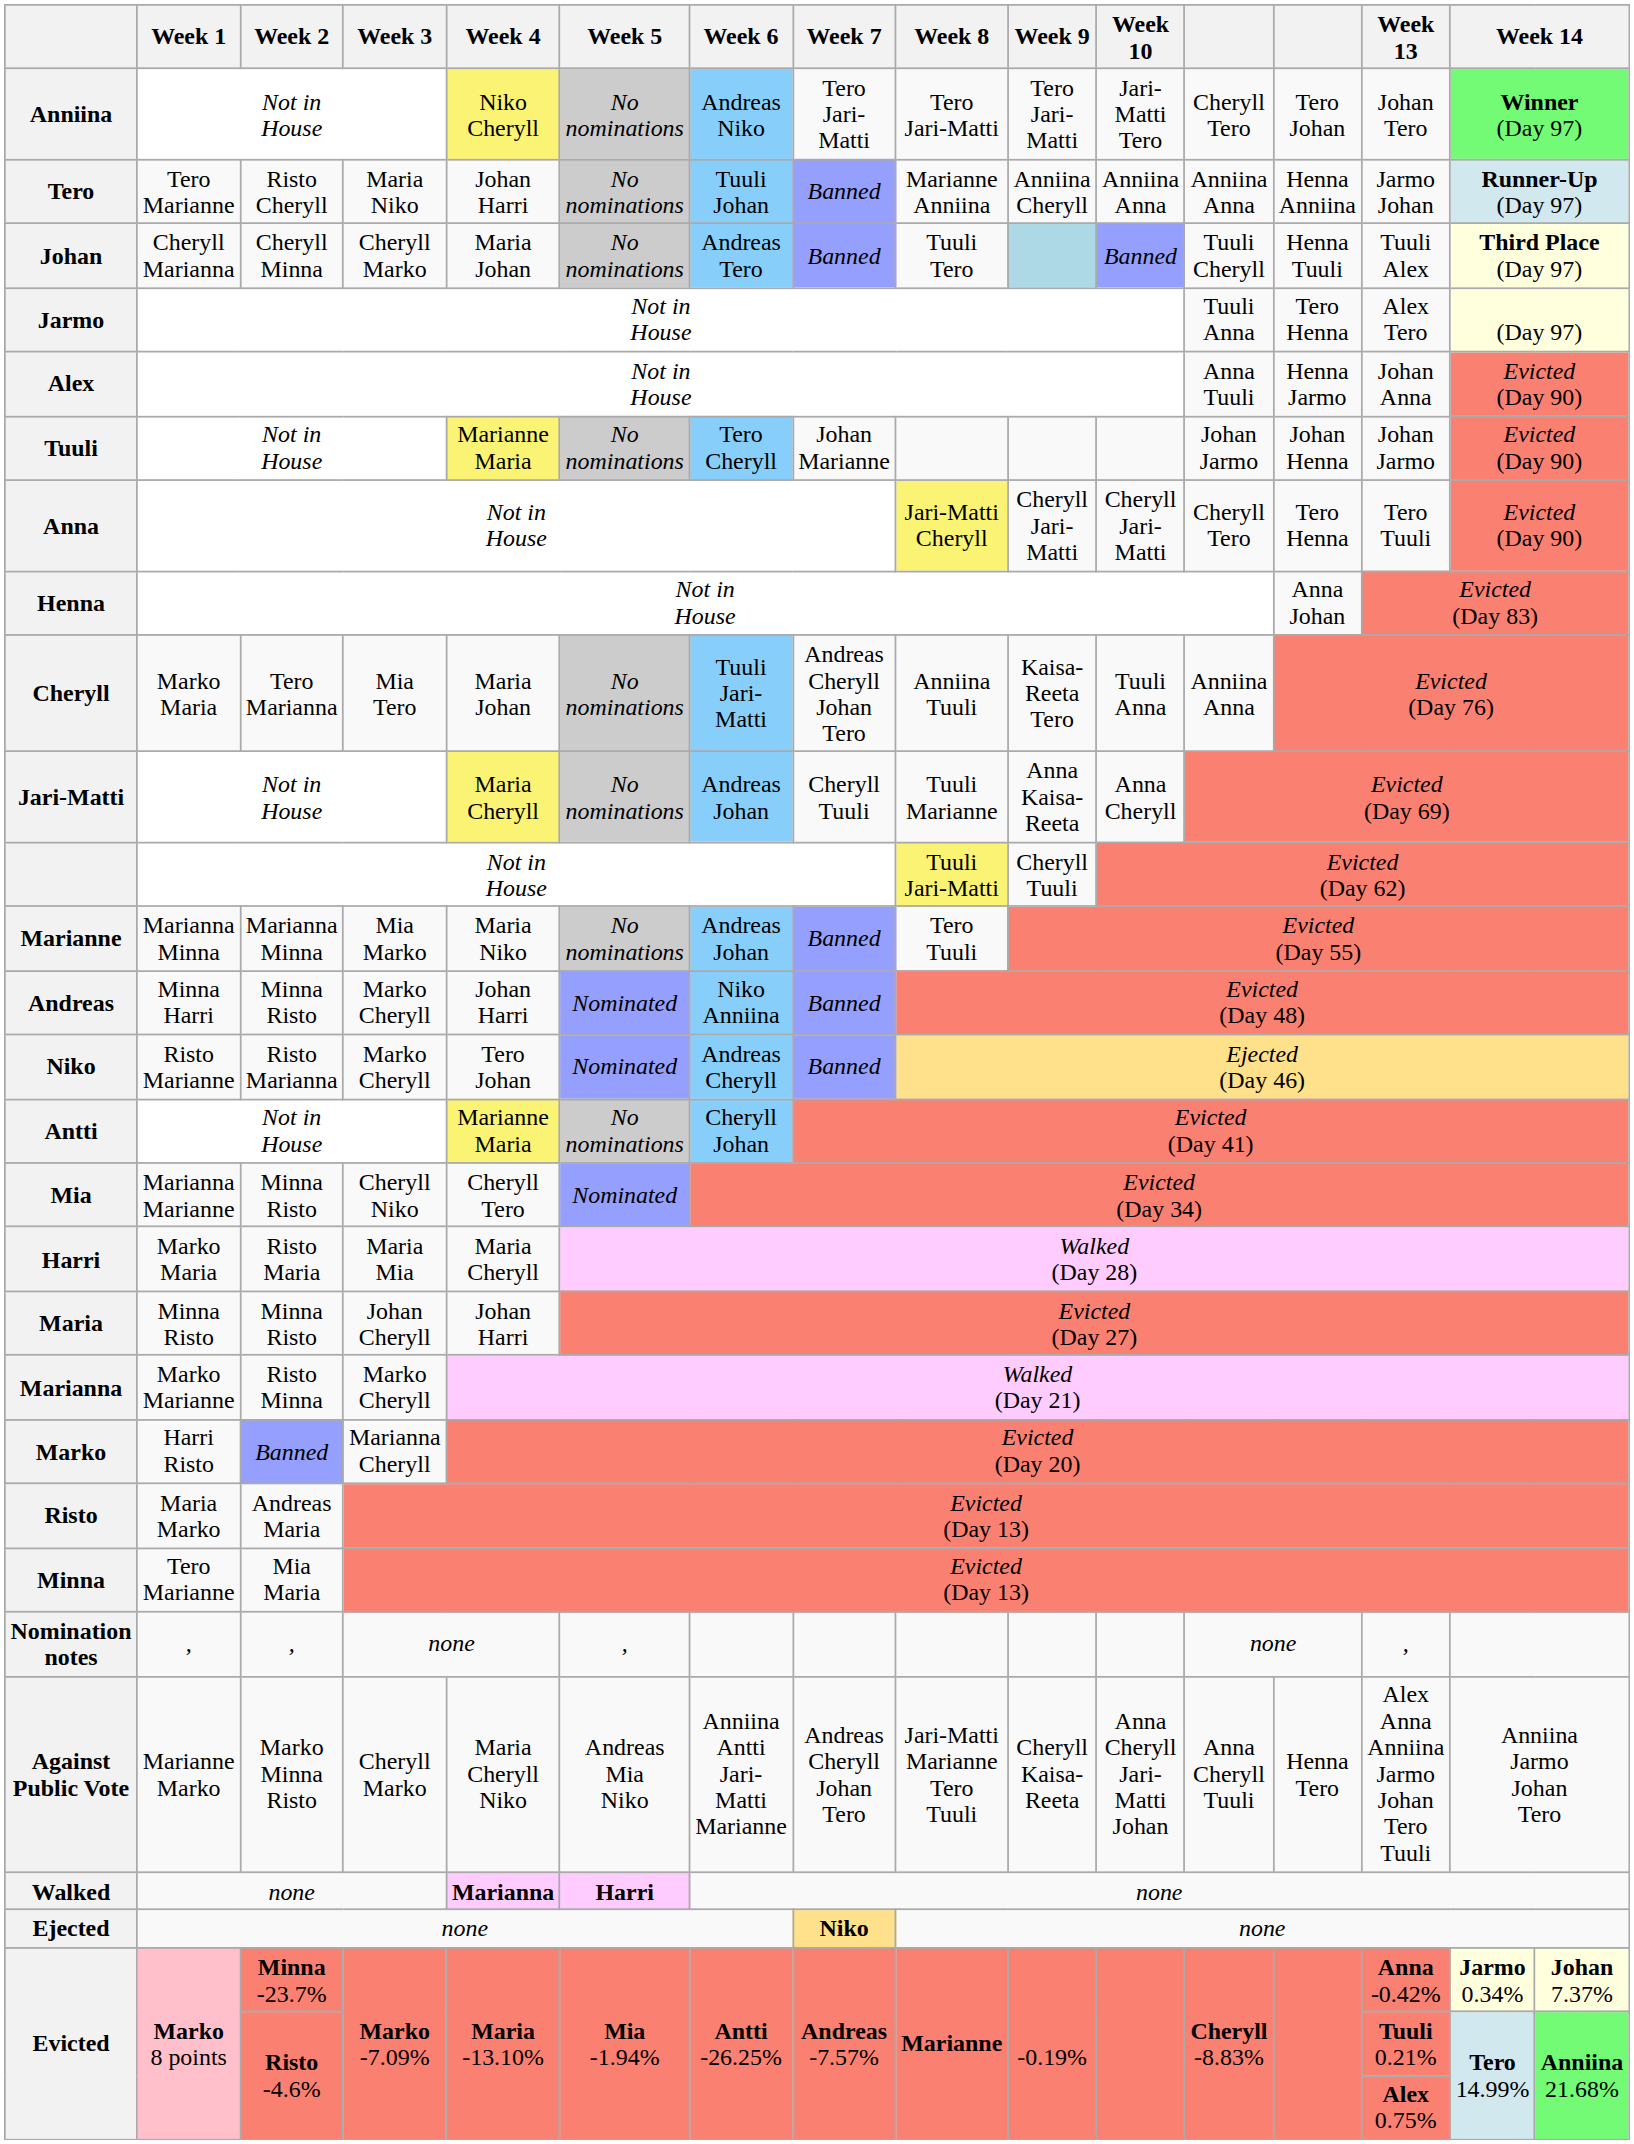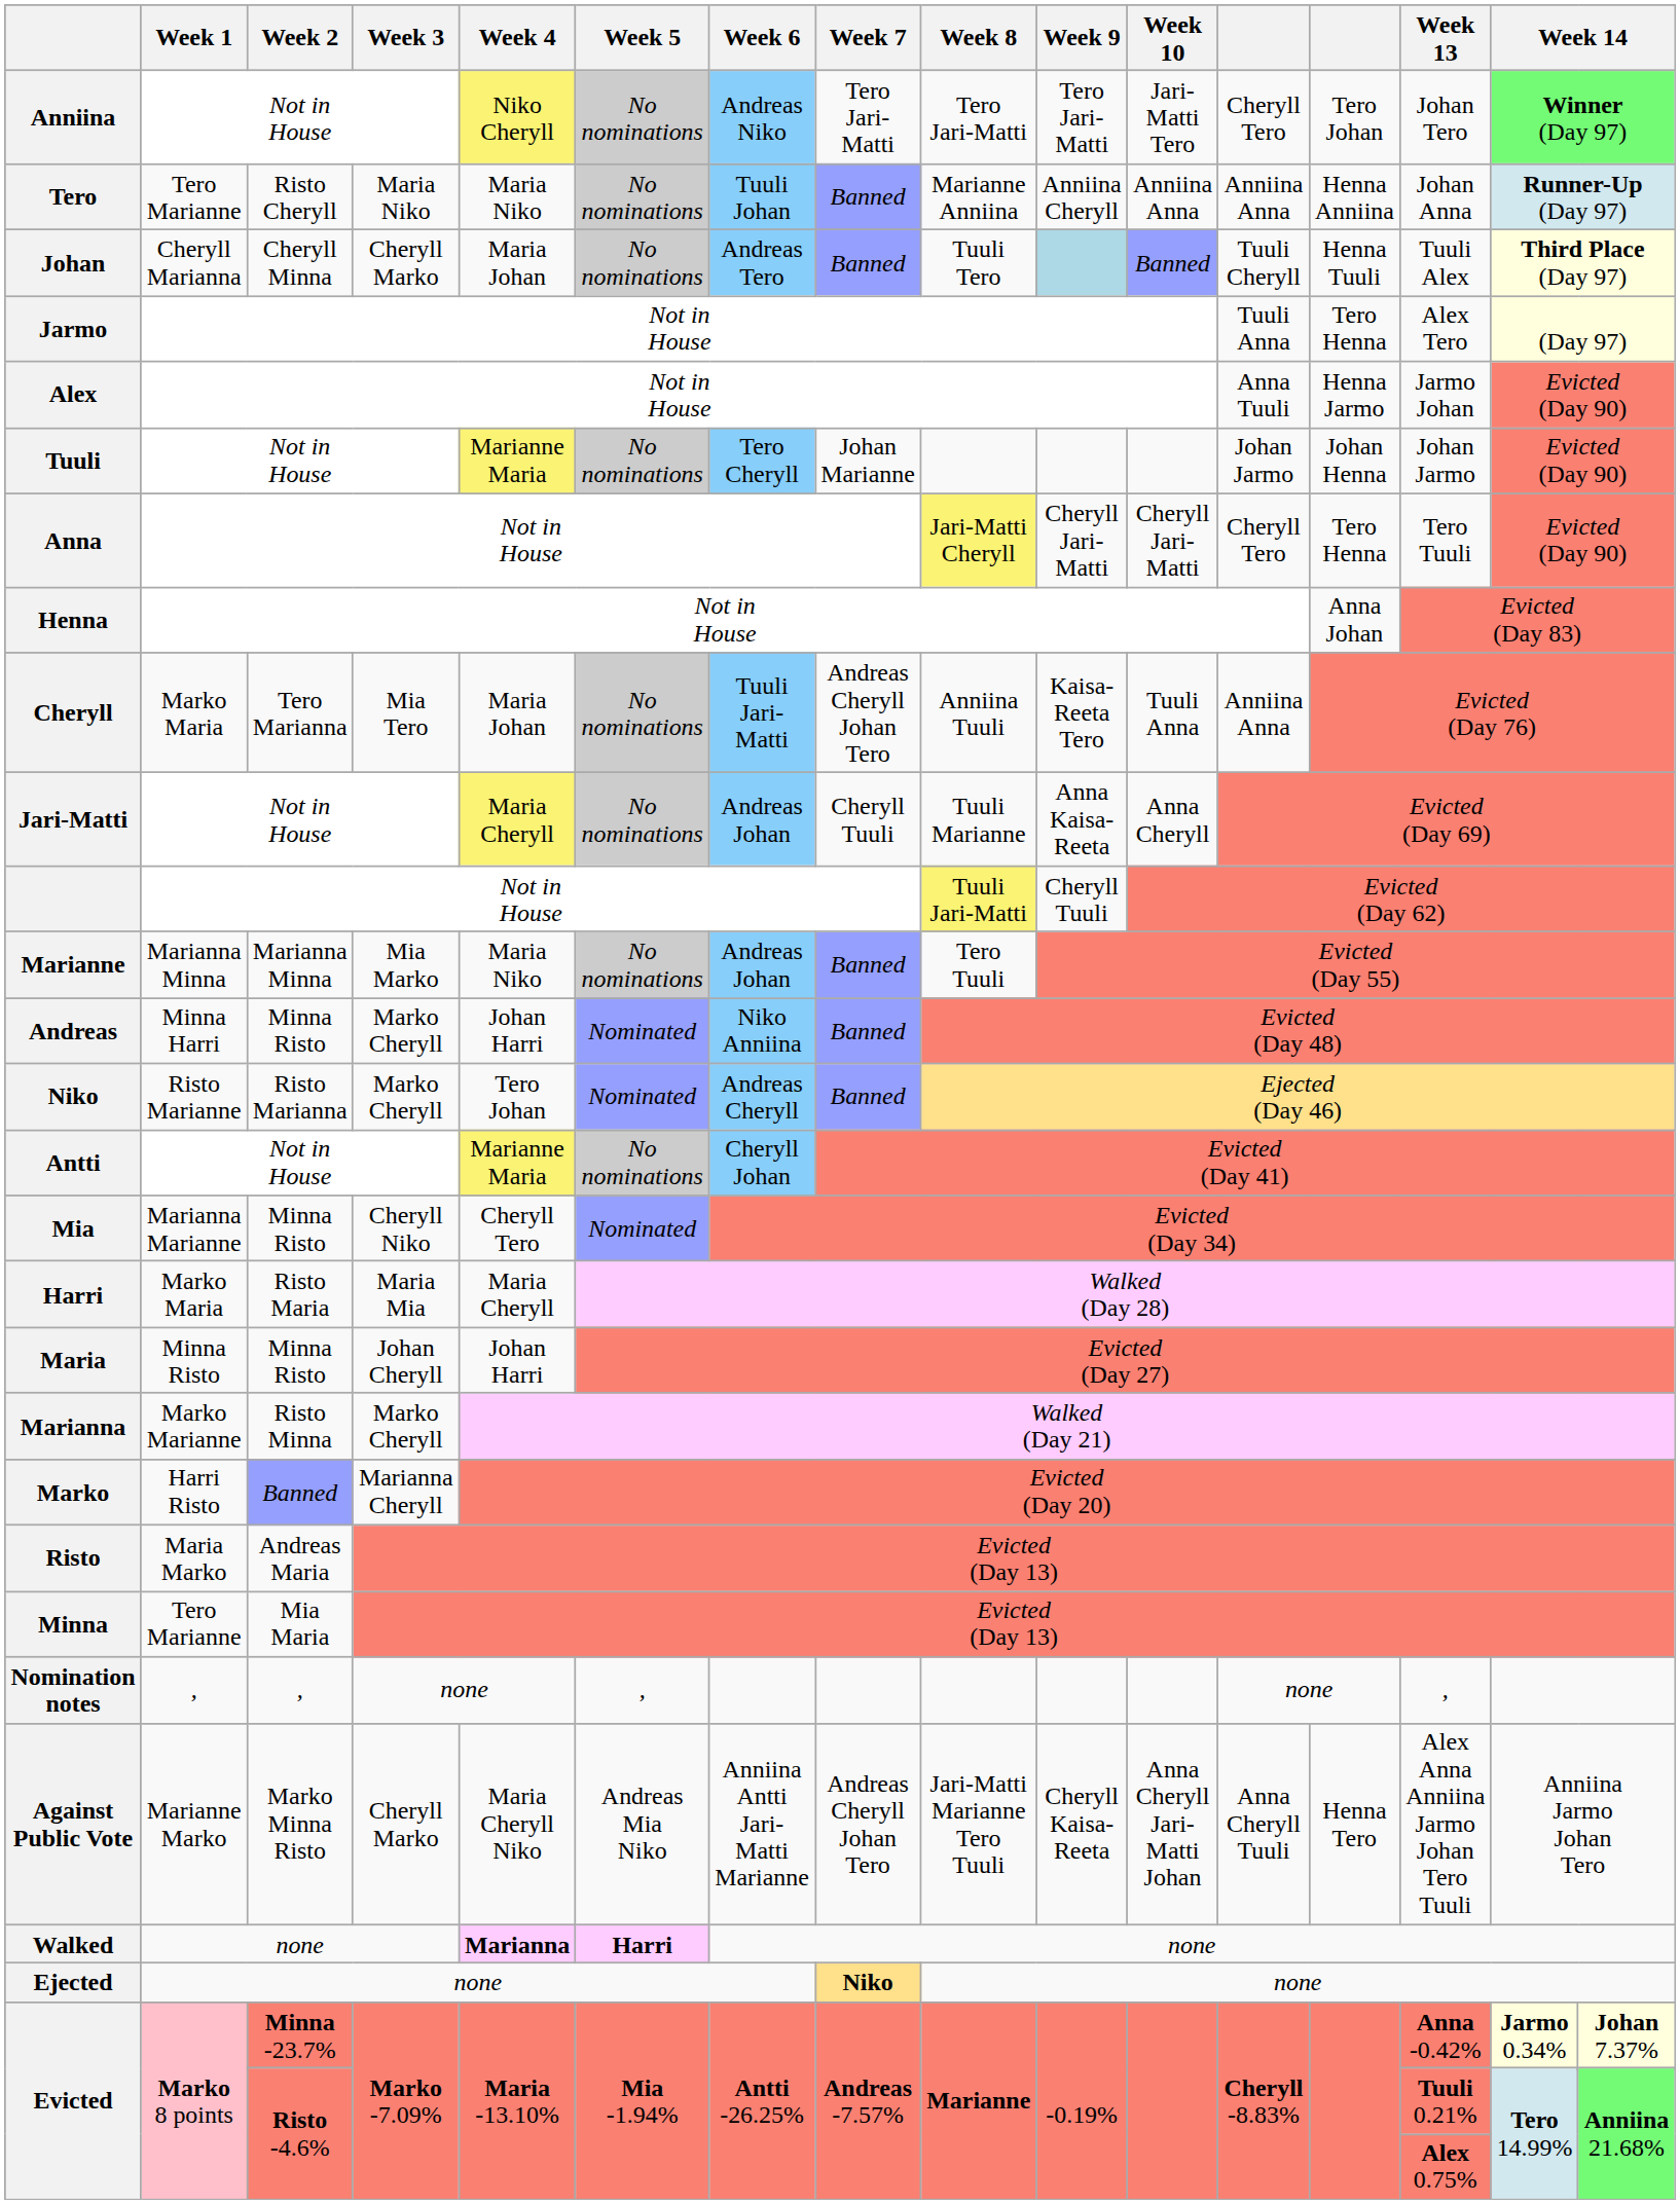Tero | Week 4: Johan Harri -> Maria Niko
Tero | Week 13: Jarmo Johan -> Johan Anna
Alex | Week 13: Johan Anna -> Jarmo Johan
